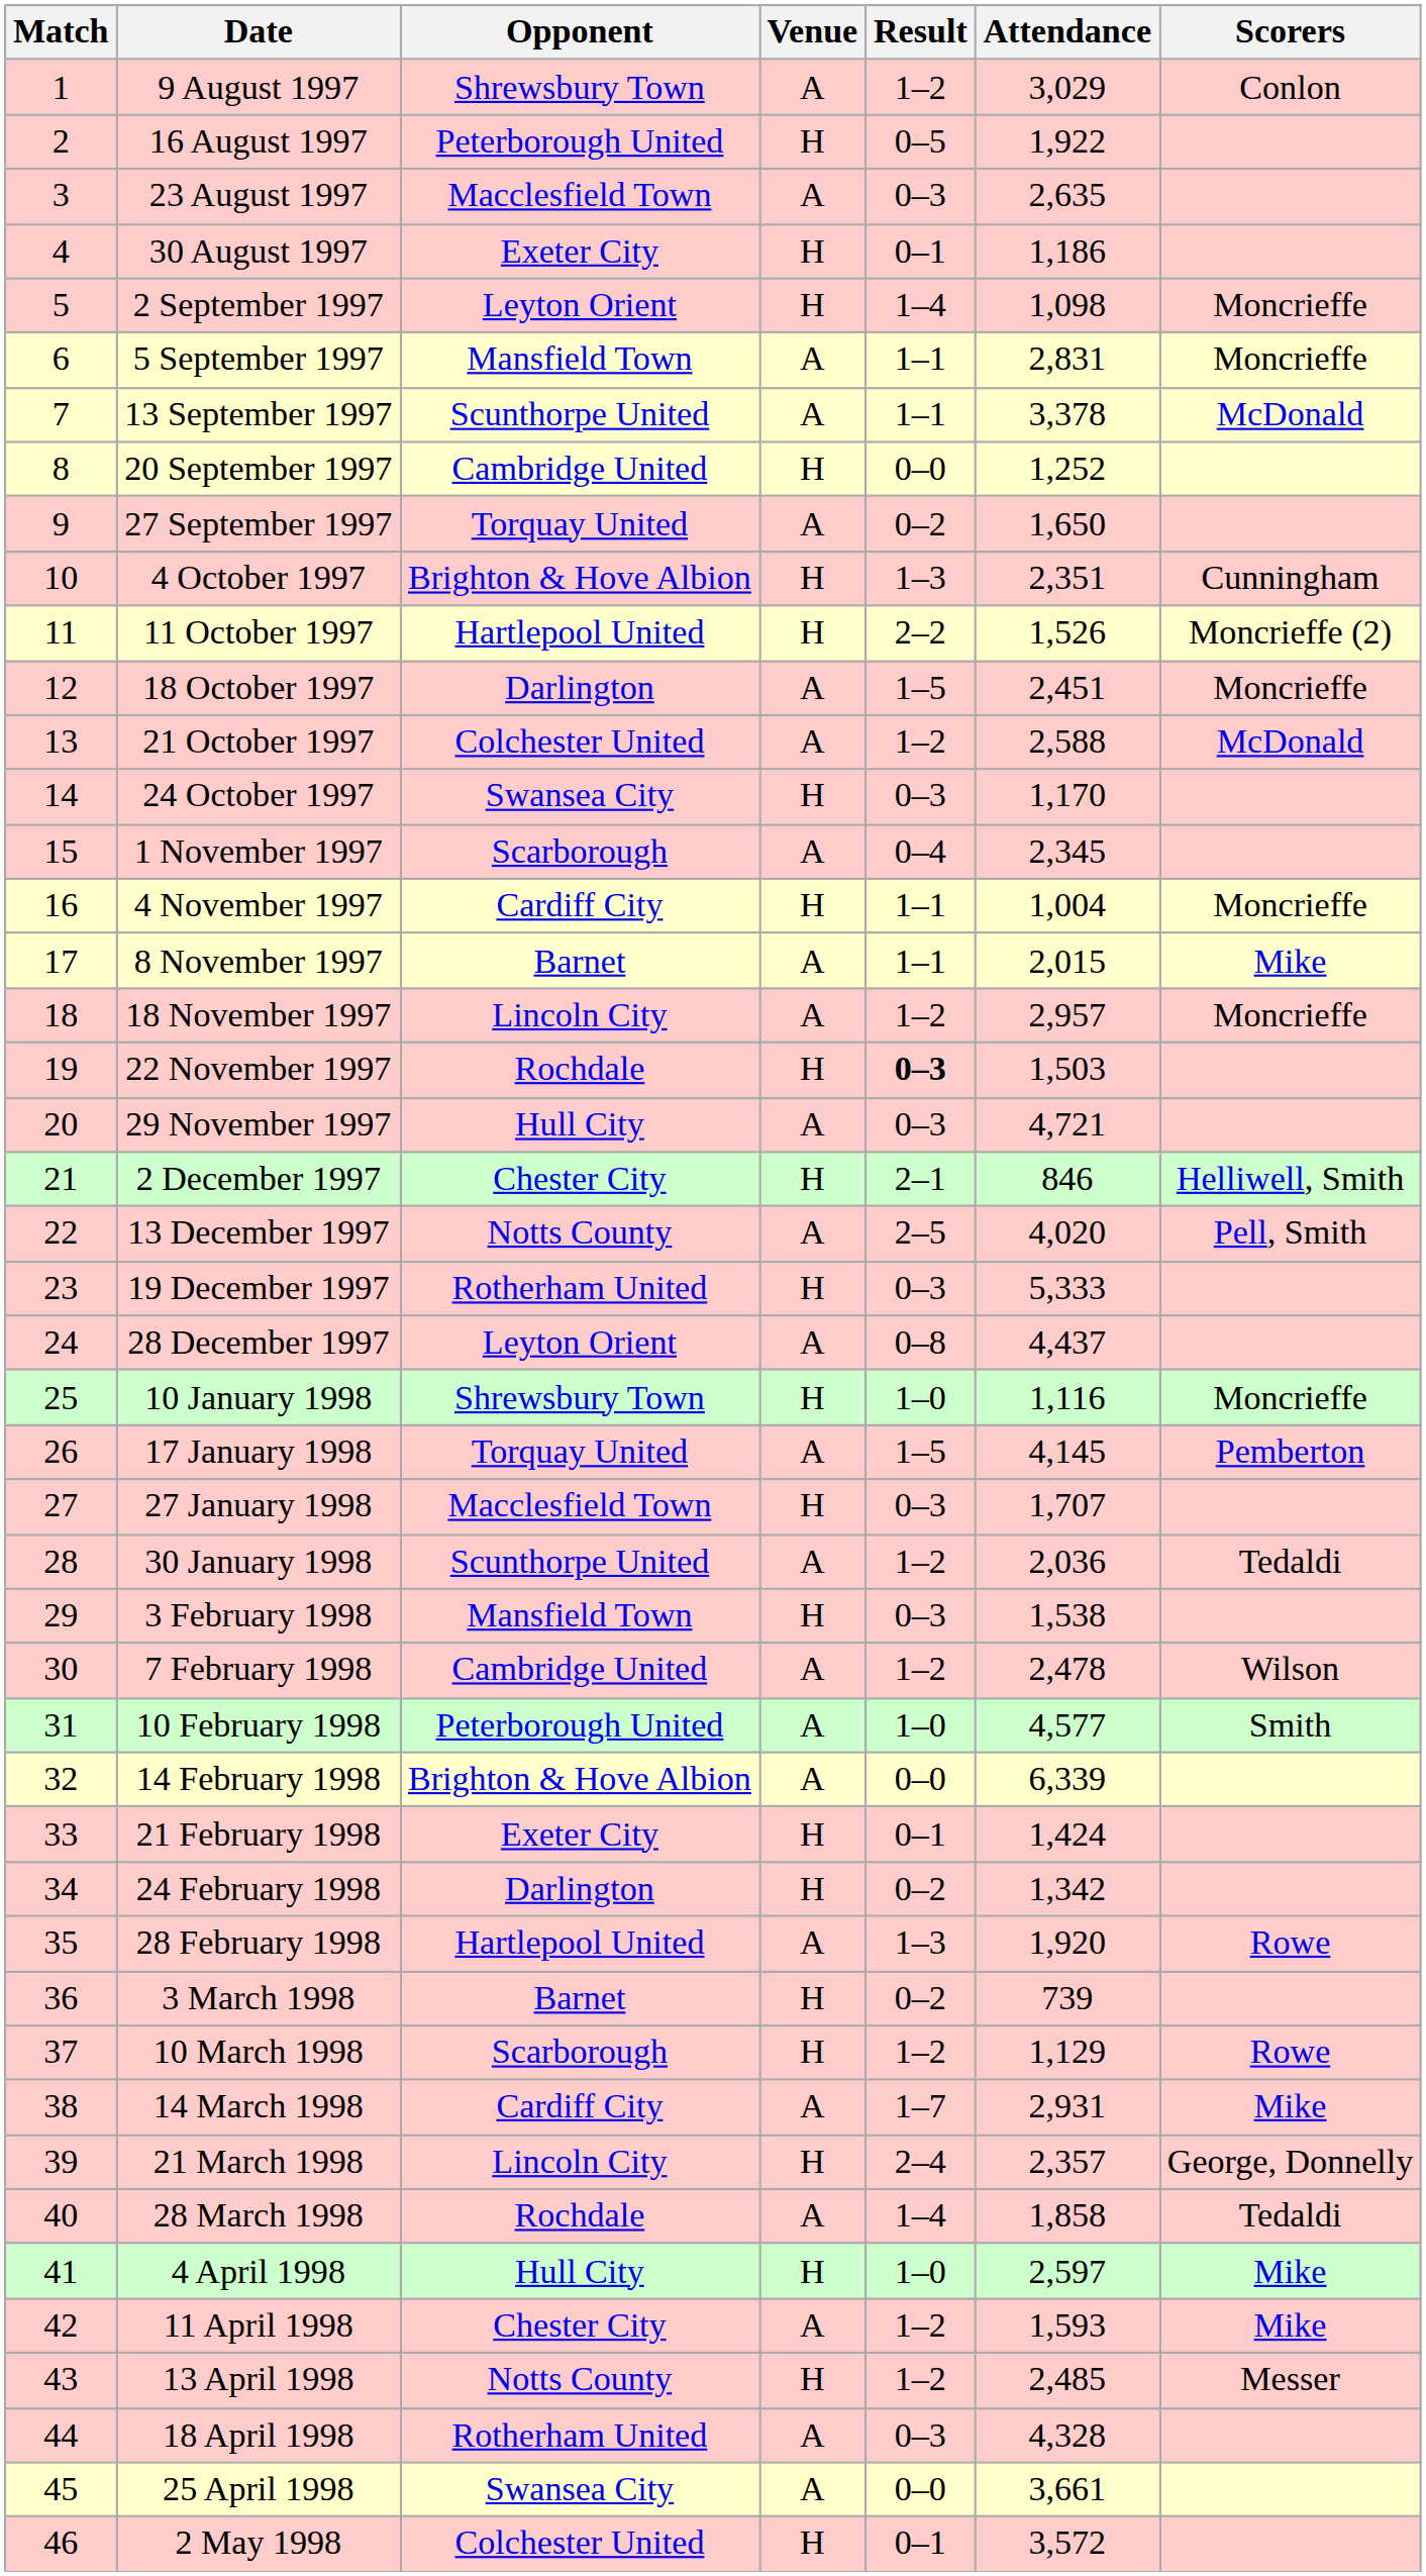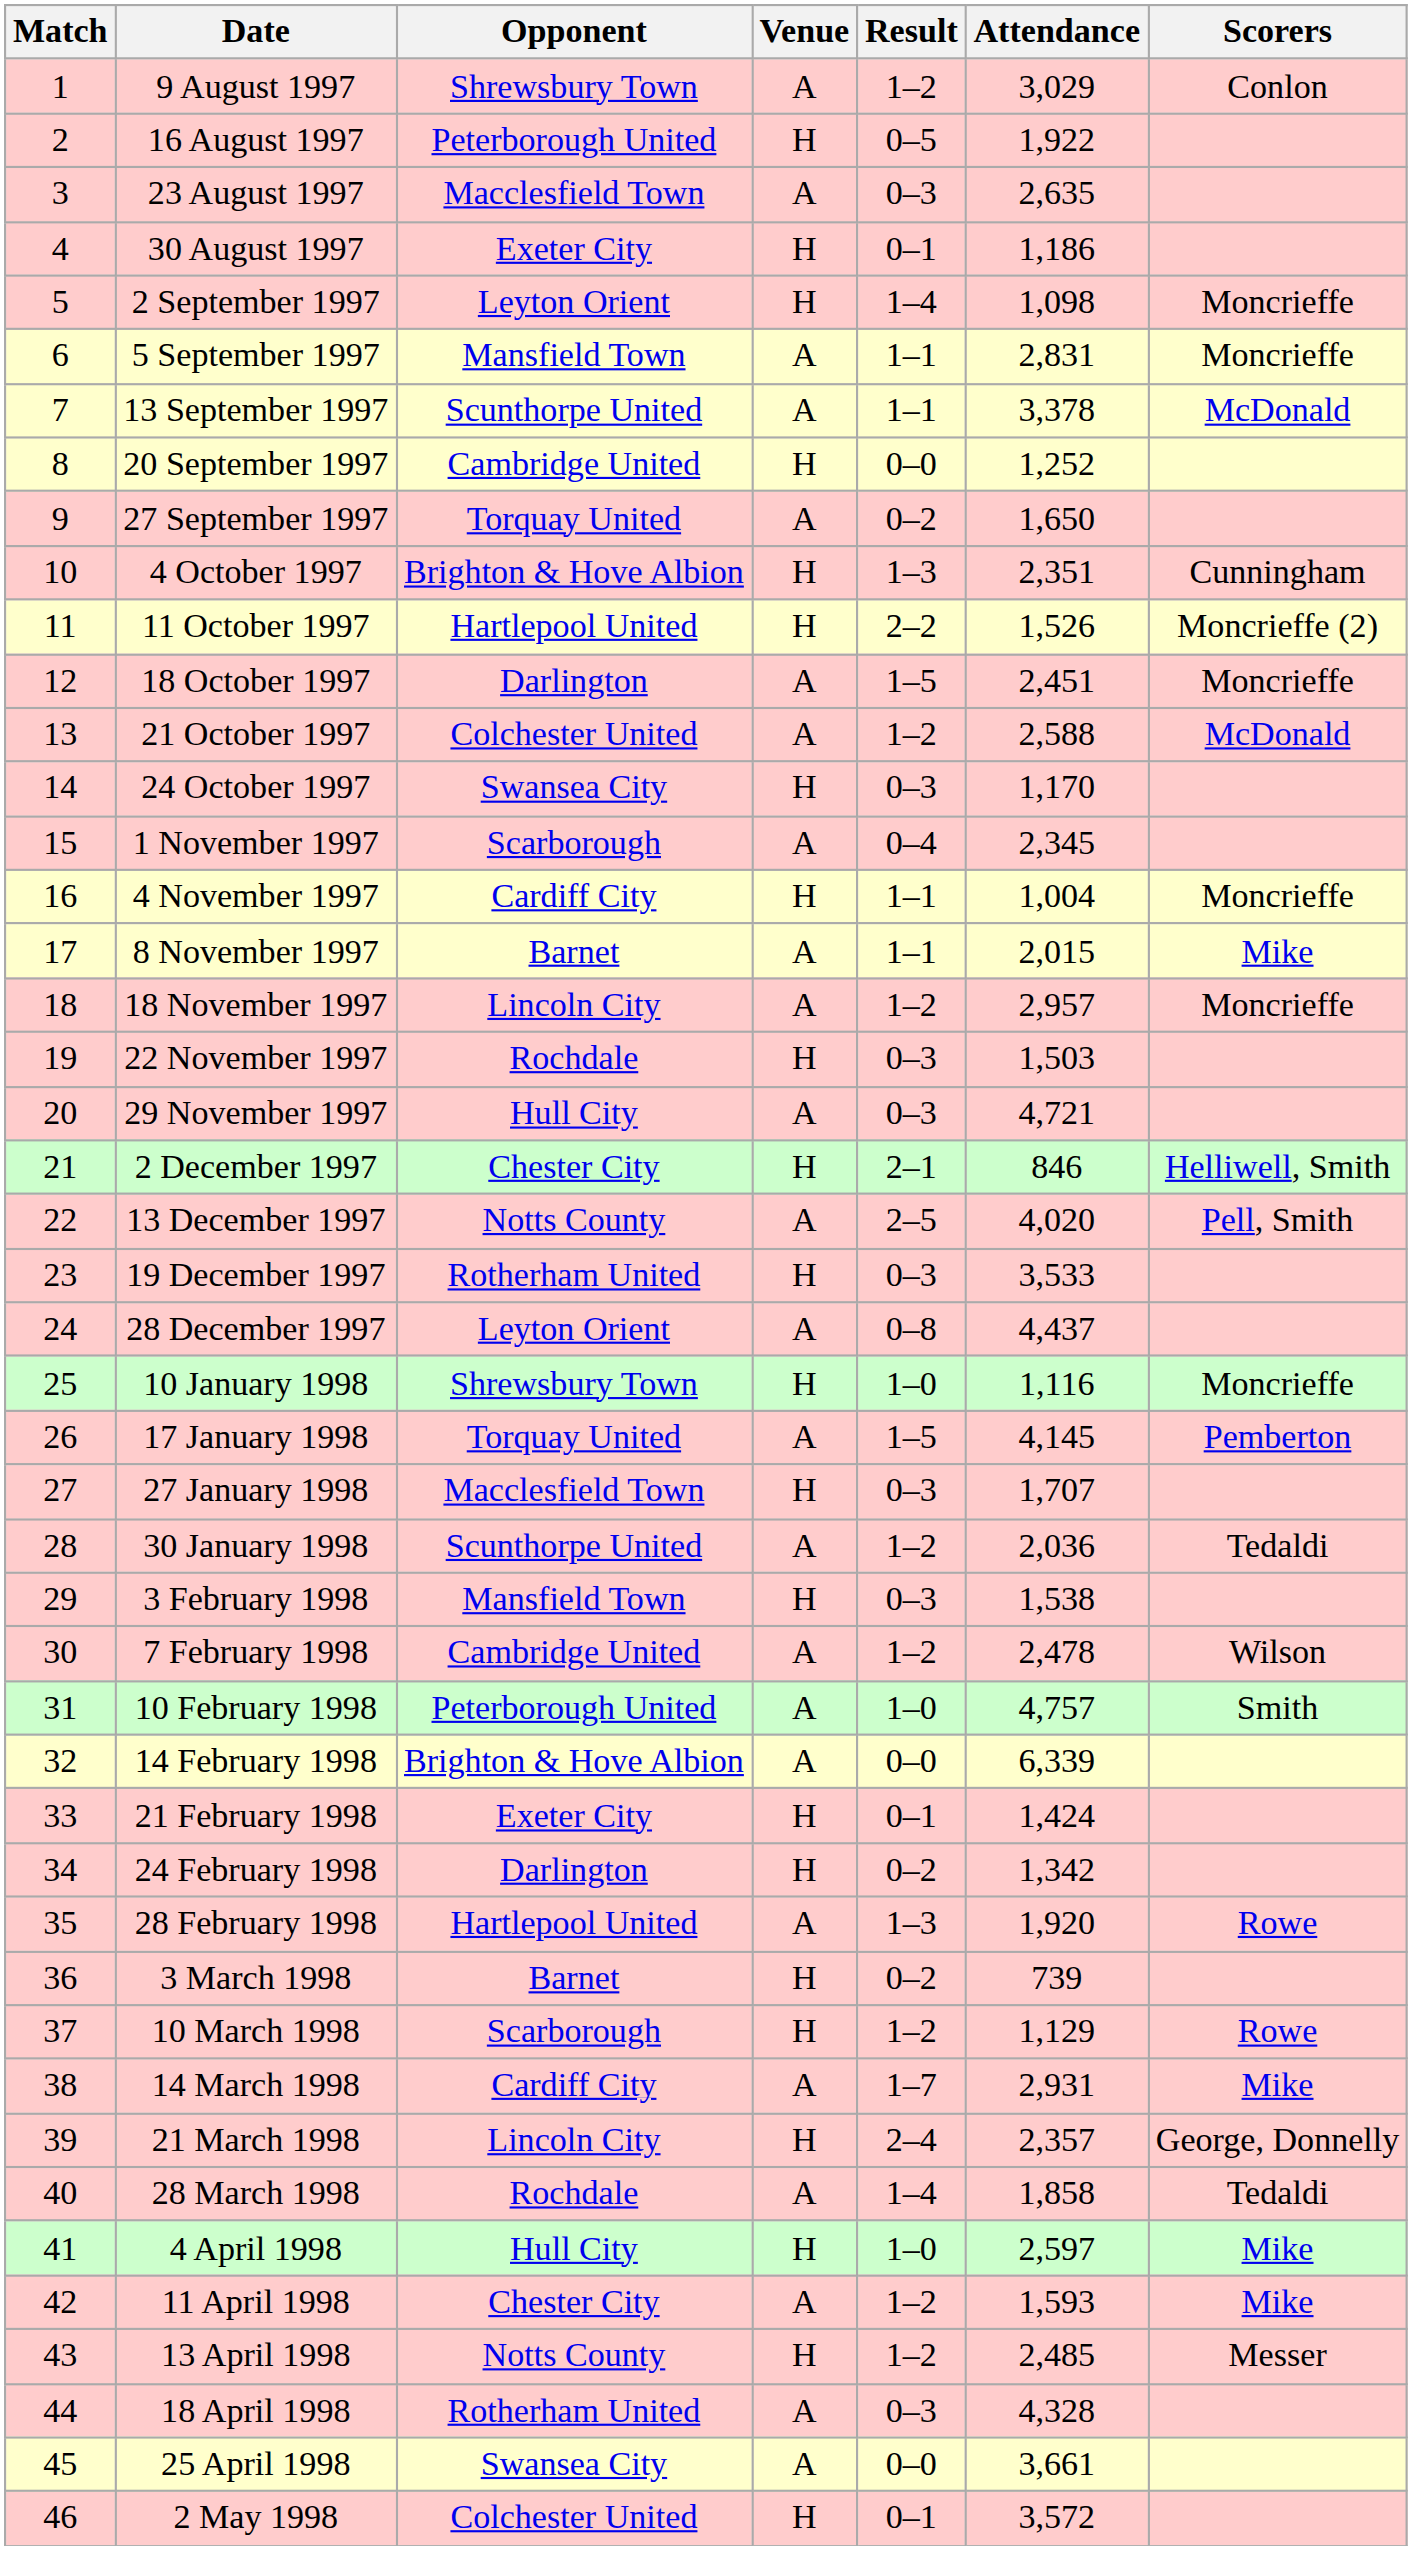22 November 1997 | Result: bold -> normal
19 December 1997 | Attendance: 5,333 -> 3,533
10 February 1998 | Attendance: 4,577 -> 4,757
